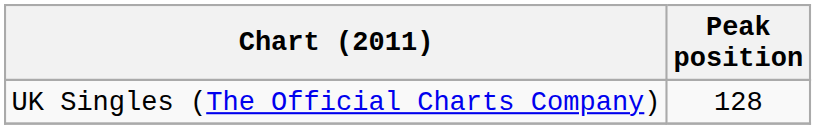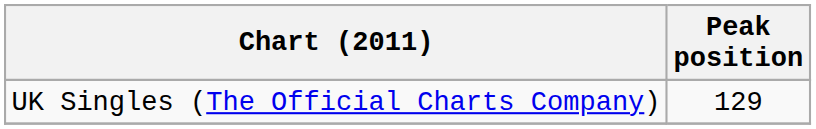UK Singles (The Official Charts Company) | Peak position: 128 -> 129
